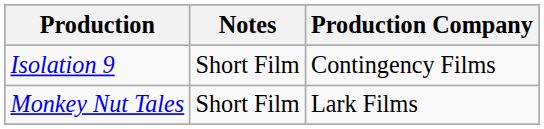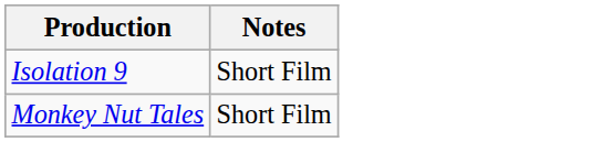- column: Production Company | Contingency Films | Lark Films
